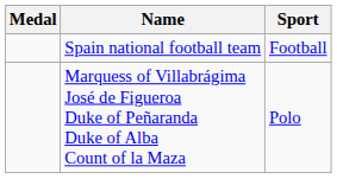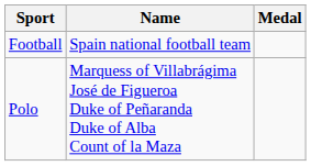columns swapped: Medal <-> Sport
